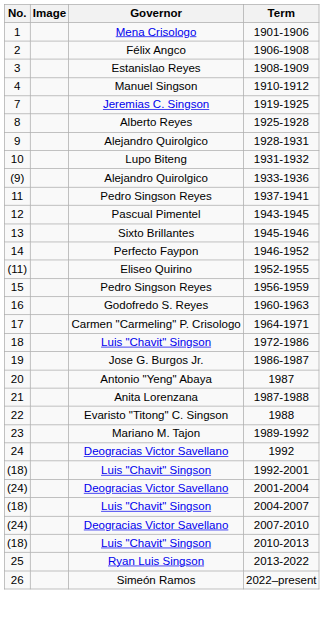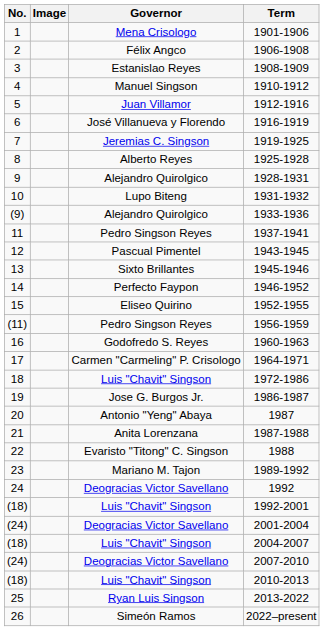+ row: 5 | Juan Villamor | 1912-1916
+ row: 6 | José Villanueva y Florendo | 1916-1919
1952-1955 | No.: (11) -> 15
1956-1959 | No.: 15 -> (11)
